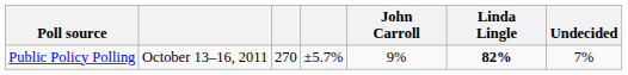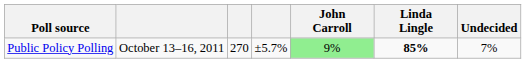Public Policy Polling | John Carroll: no background -> lightgreen background
Public Policy Polling | Linda Lingle: 82% -> 85%
